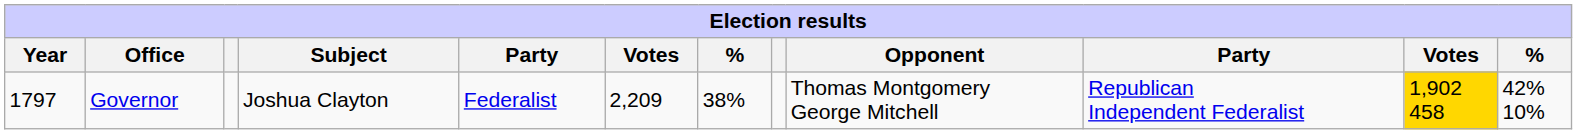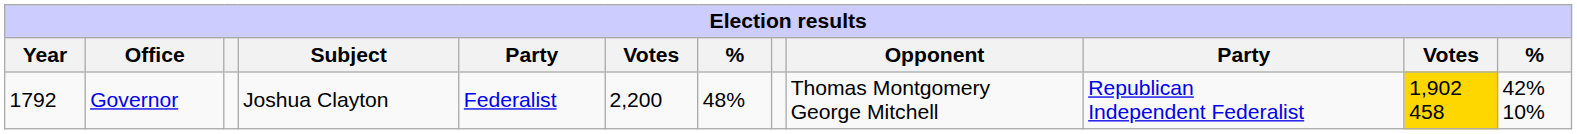Governor | Year: 1797 -> 1792
Governor | column 6: 2,209 -> 2,200
Governor | column 7: 38% -> 48%
